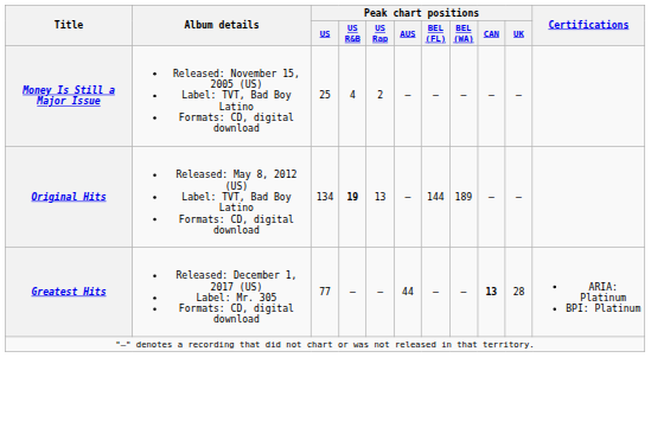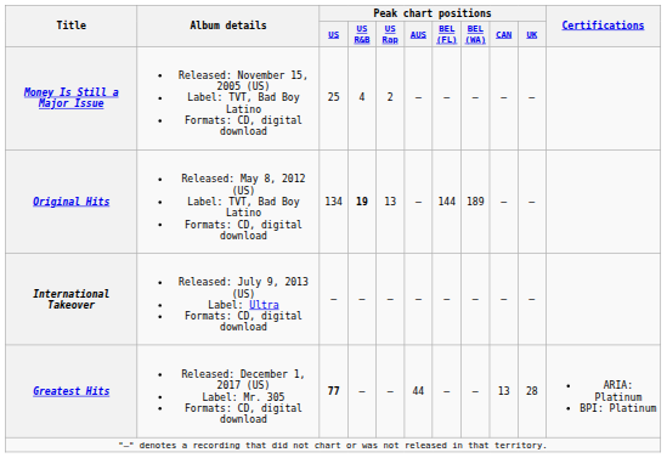+ row: International Takeover | Released: July 9, 2013 (US) Label: Ultra Formats: CD, digital download | — | — | — | — | — | — | — | —
Greatest Hits | Peak chart positions / US: normal -> bold
Greatest Hits | Peak chart positions / CAN: bold -> normal
